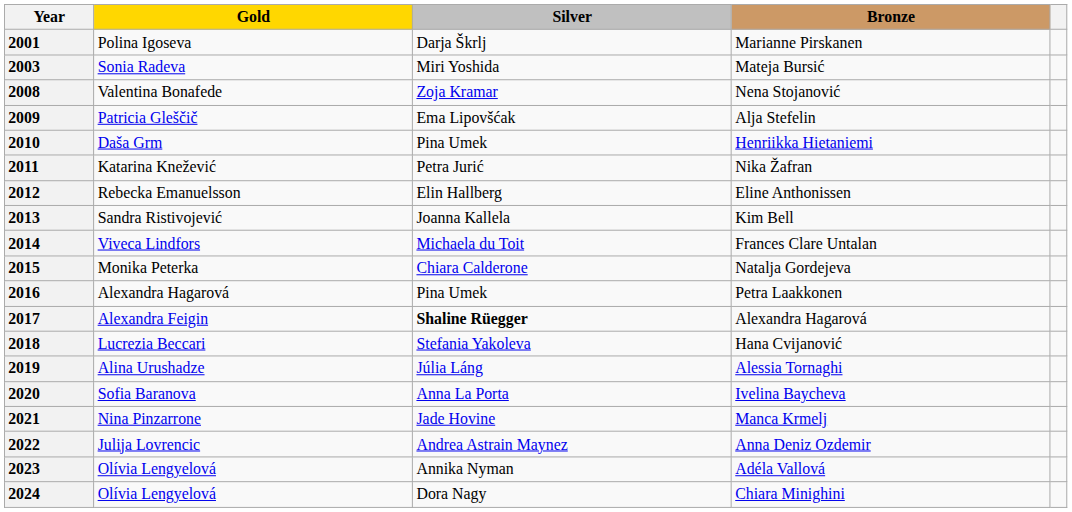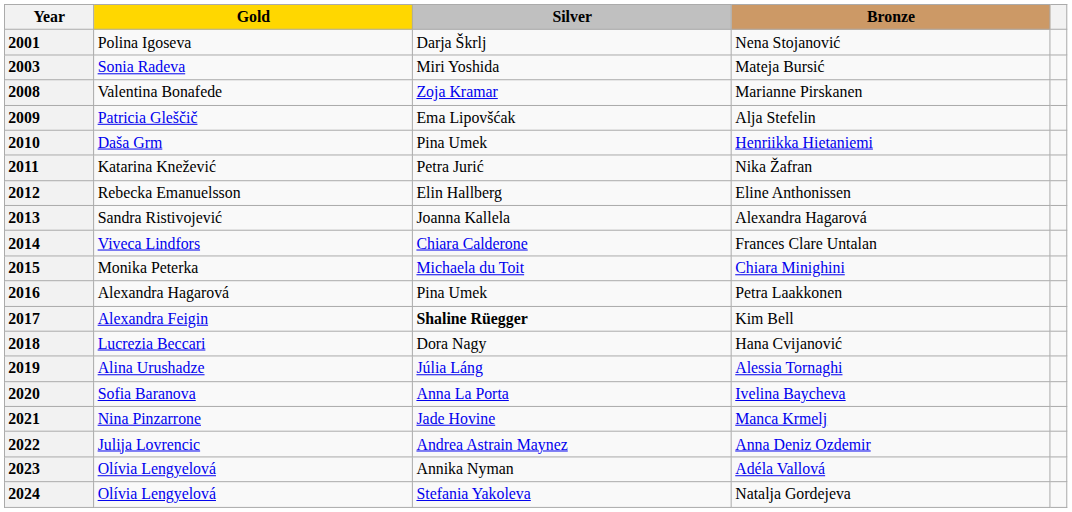2001 | Bronze: Marianne Pirskanen -> Nena Stojanović
2008 | Bronze: Nena Stojanović -> Marianne Pirskanen
2013 | Bronze: Kim Bell -> Alexandra Hagarová
2014 | Silver: Michaela du Toit -> Chiara Calderone
2015 | Silver: Chiara Calderone -> Michaela du Toit
2015 | Bronze: Natalja Gordejeva -> Chiara Minighini
2017 | Bronze: Alexandra Hagarová -> Kim Bell
2018 | Silver: Stefania Yakoleva -> Dora Nagy
2024 | Silver: Dora Nagy -> Stefania Yakoleva
2024 | Bronze: Chiara Minighini -> Natalja Gordejeva
